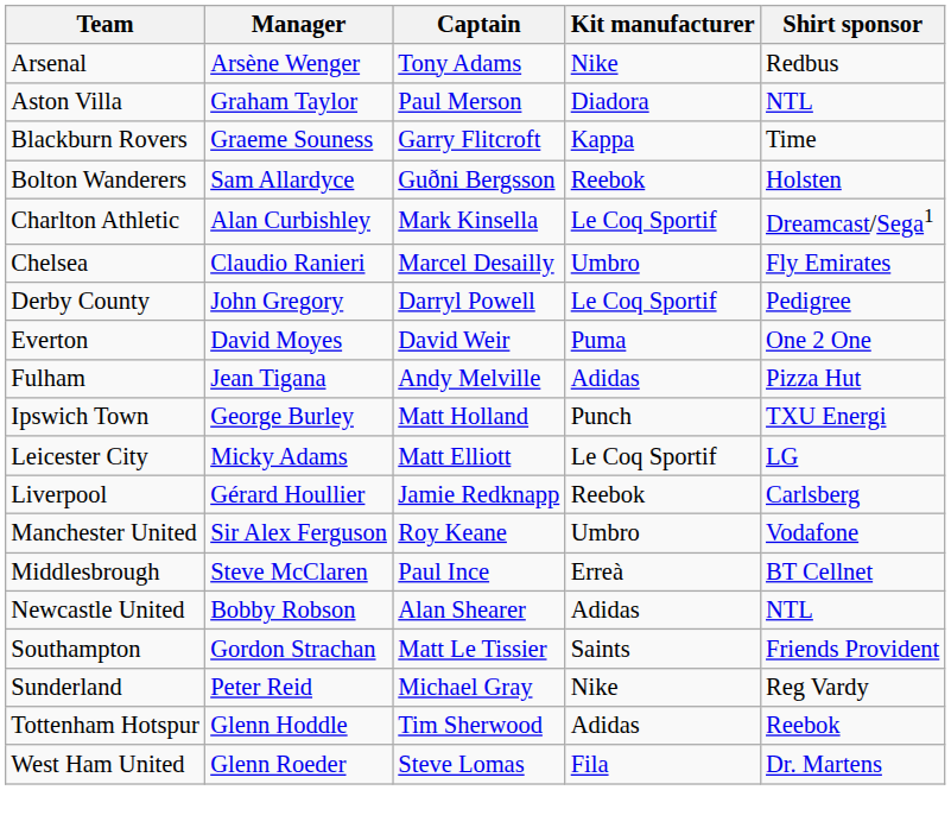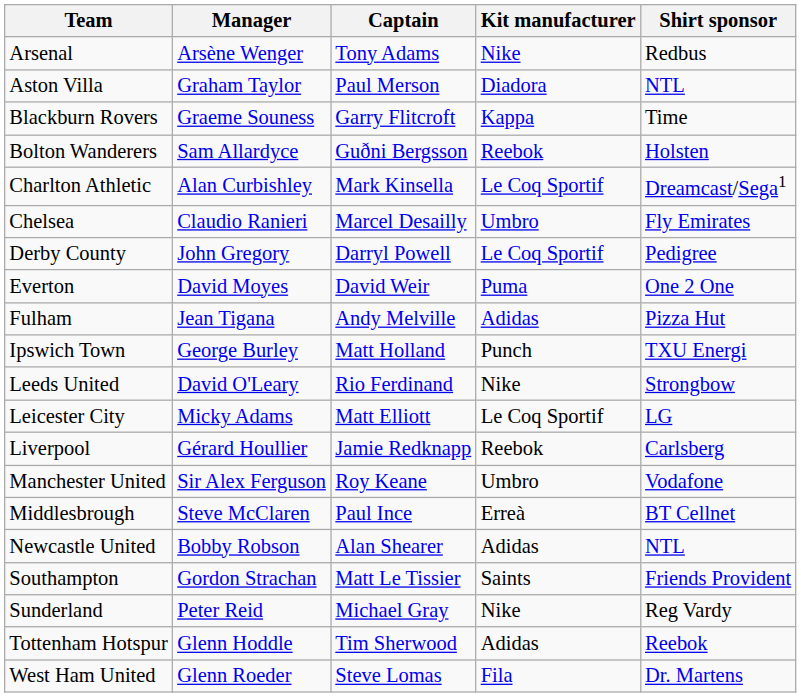+ row: Leeds United | David O'Leary | Rio Ferdinand | Nike | Strongbow
